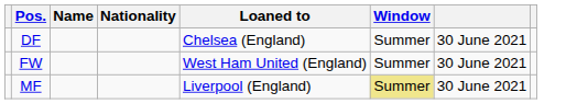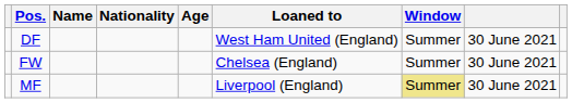+ column: Age
DF | Loaned to: Chelsea (England) -> West Ham United (England)
FW | Loaned to: West Ham United (England) -> Chelsea (England)
